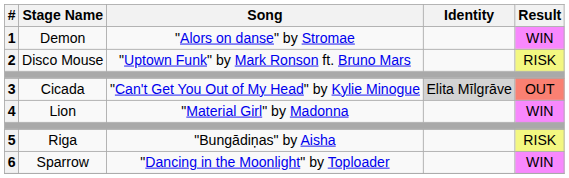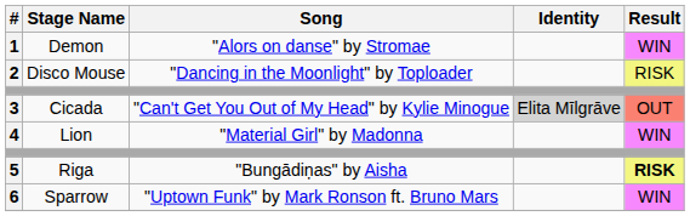2 | Song: "Uptown Funk" by Mark Ronson ft. Bruno Mars -> "Dancing in the Moonlight" by Toploader
5 | Result: normal -> bold
6 | Song: "Dancing in the Moonlight" by Toploader -> "Uptown Funk" by Mark Ronson ft. Bruno Mars
